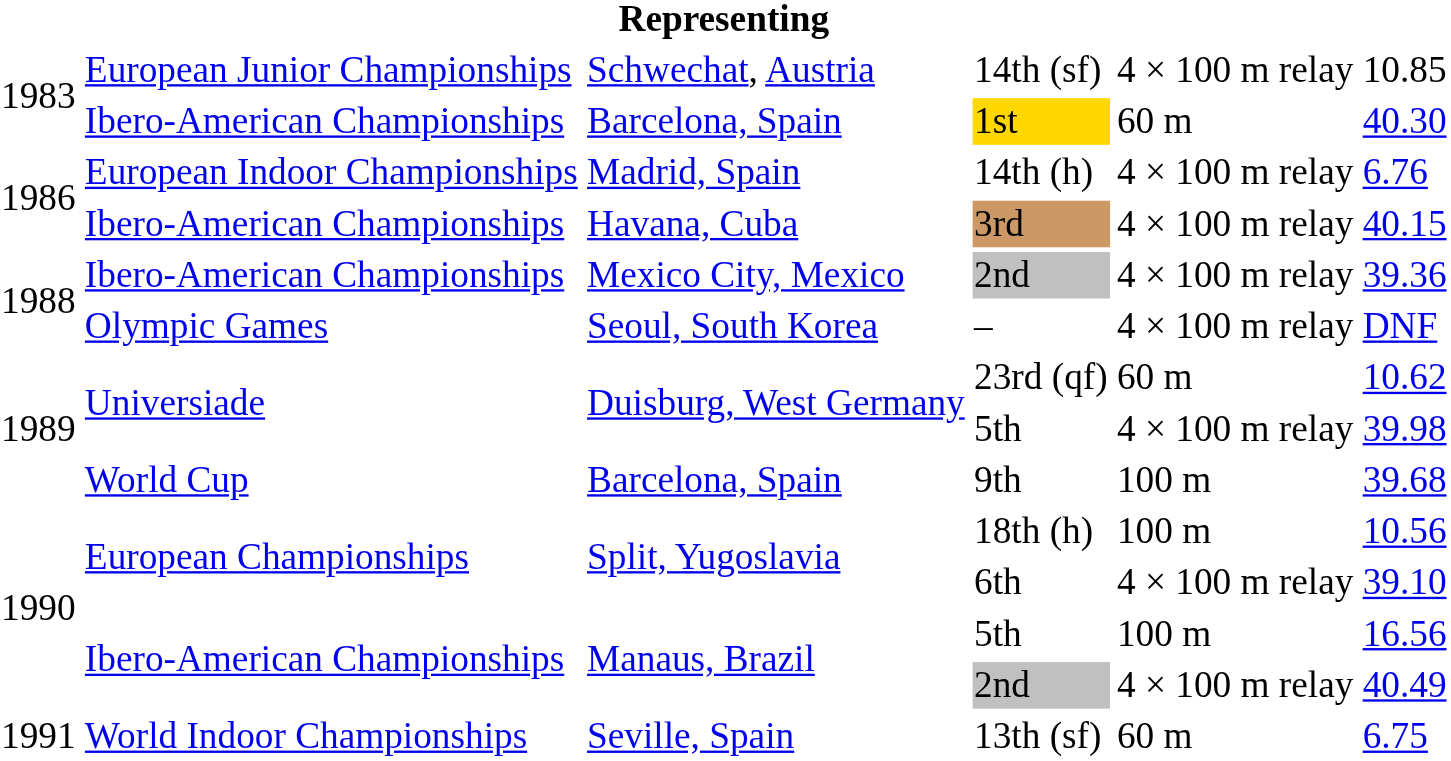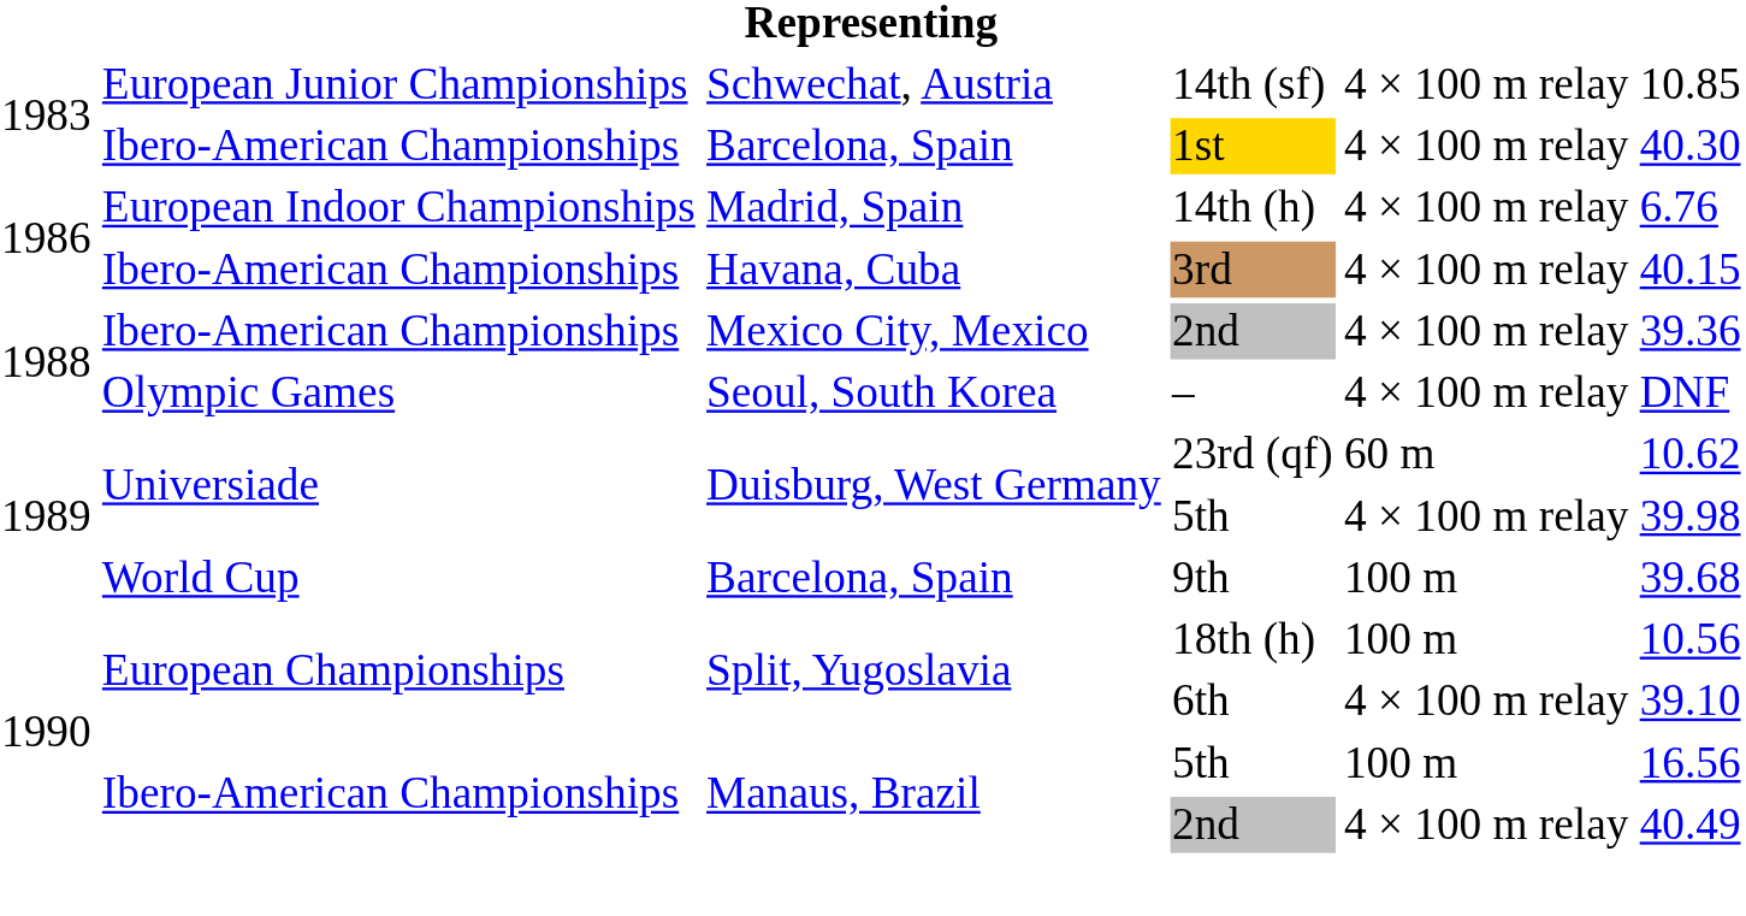1st | column 5: 60 m -> 4 × 100 m relay
- row: 1991 | World Indoor Championships | Seville, Spain | 13th (sf) | 60 m | 6.75
